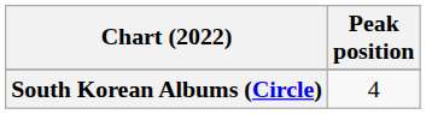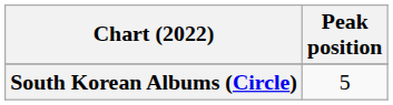South Korean Albums (Circle) | Peak position: 4 -> 5
